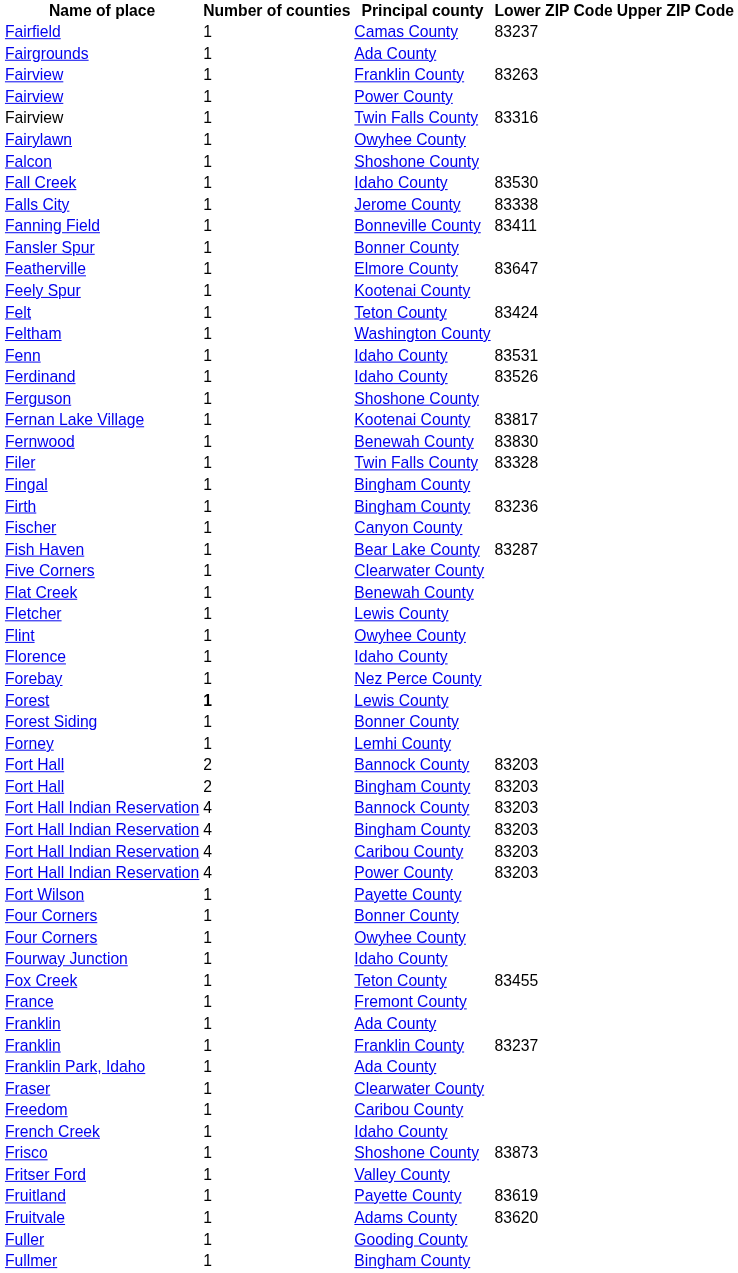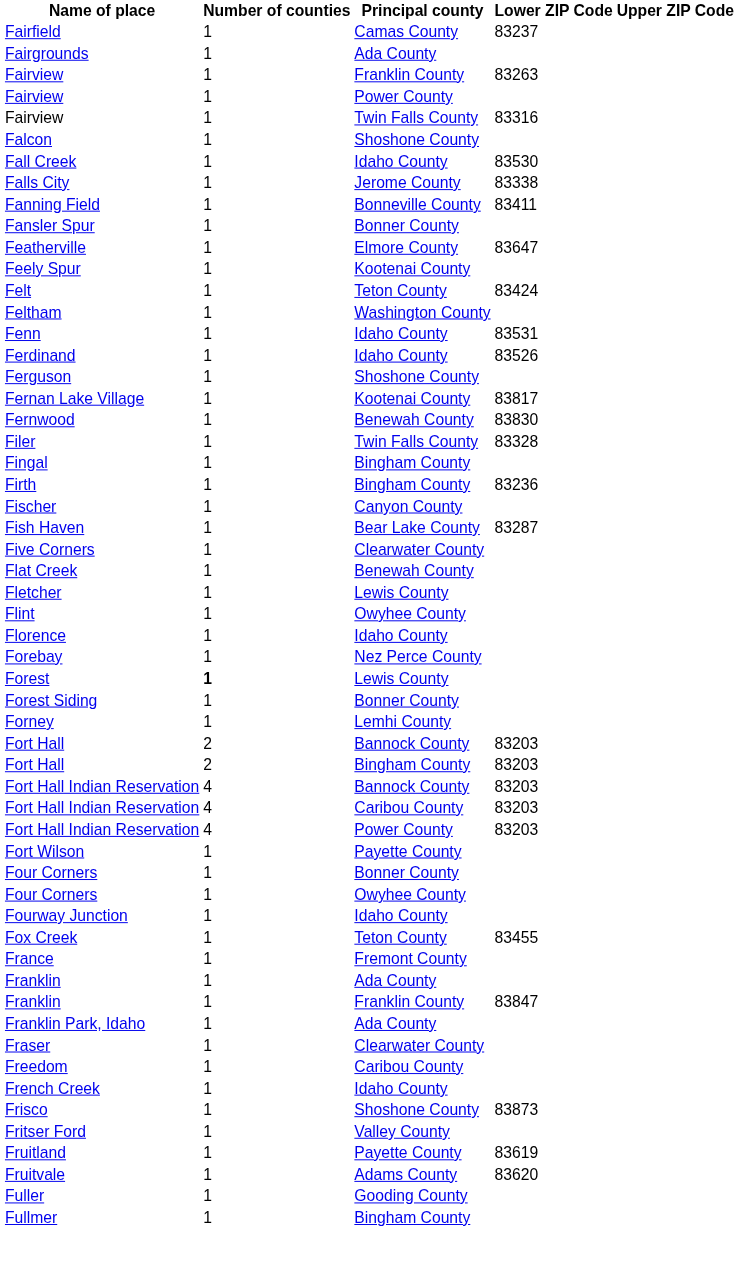- row: Fairylawn | 1 | Owyhee County
- row: Fort Hall Indian Reservation | 4 | Bingham County | 83203
Franklin / Franklin County | Lower ZIP Code: 83237 -> 83847
